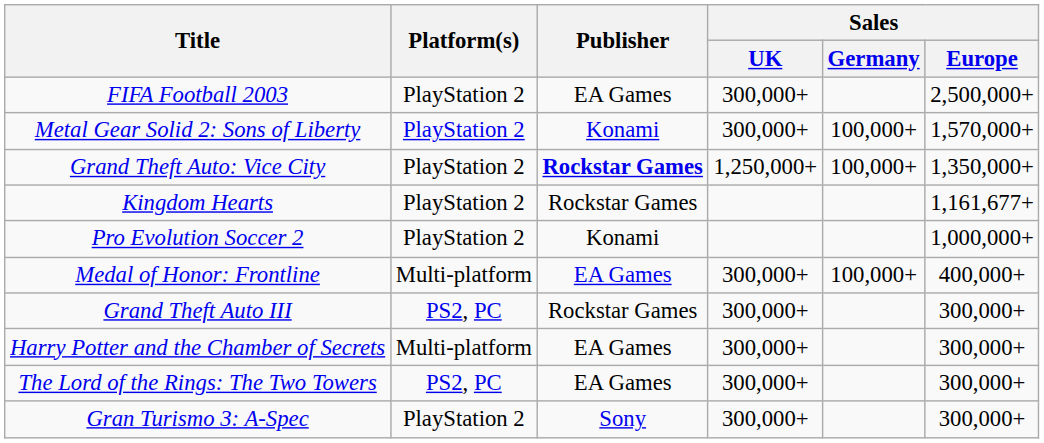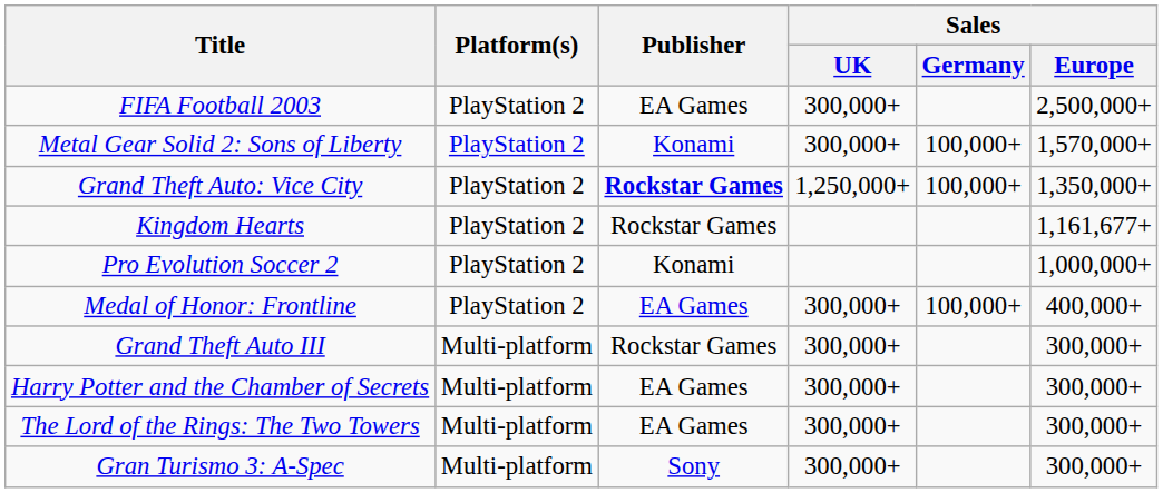Medal of Honor: Frontline | Platform(s): Multi-platform -> PlayStation 2
Grand Theft Auto III | Platform(s): PS2, PC -> Multi-platform
The Lord of the Rings: The Two Towers | Platform(s): PS2, PC -> Multi-platform
Gran Turismo 3: A-Spec | Platform(s): PlayStation 2 -> Multi-platform
